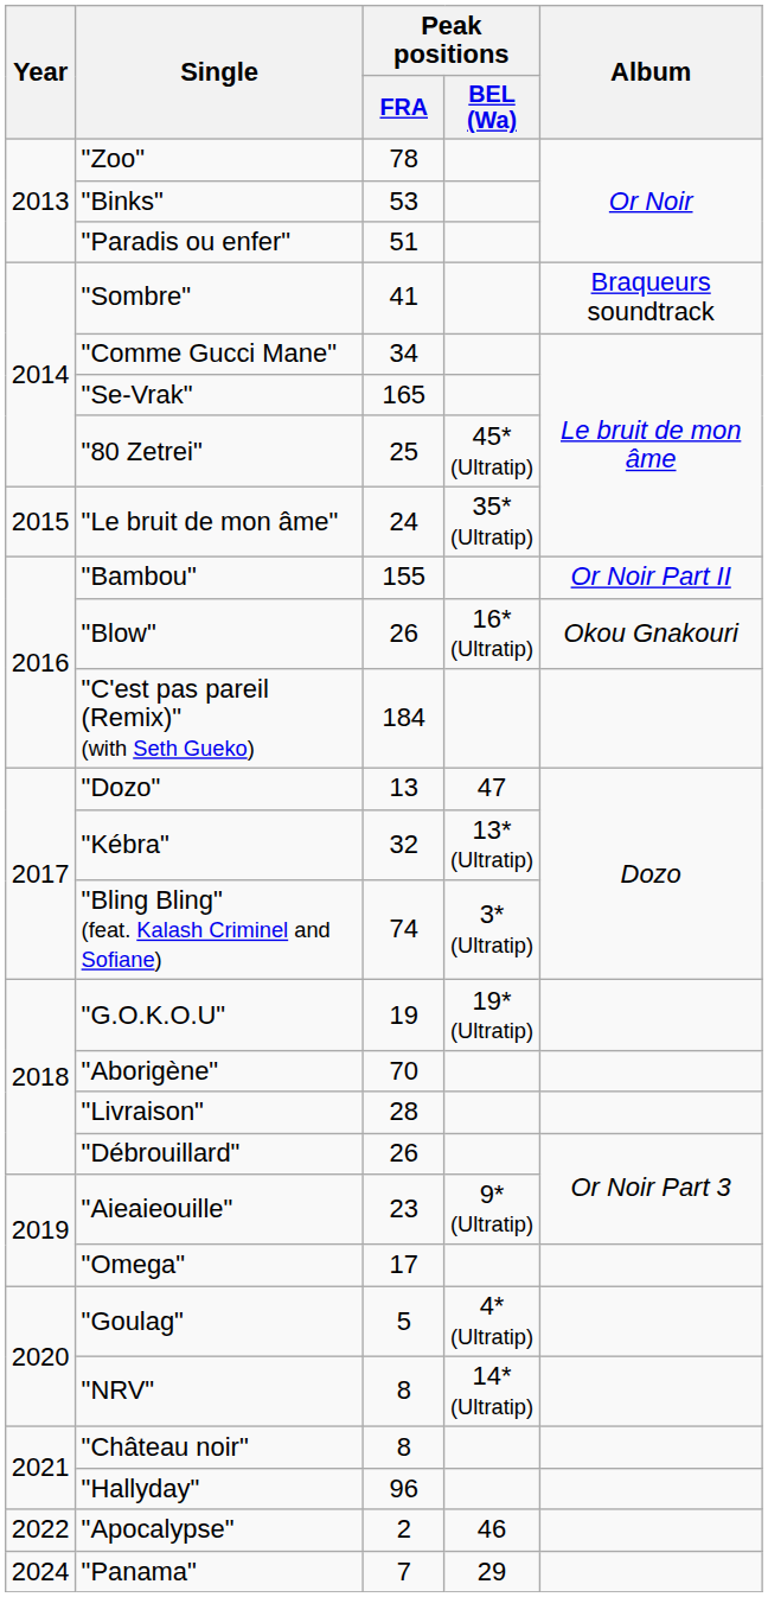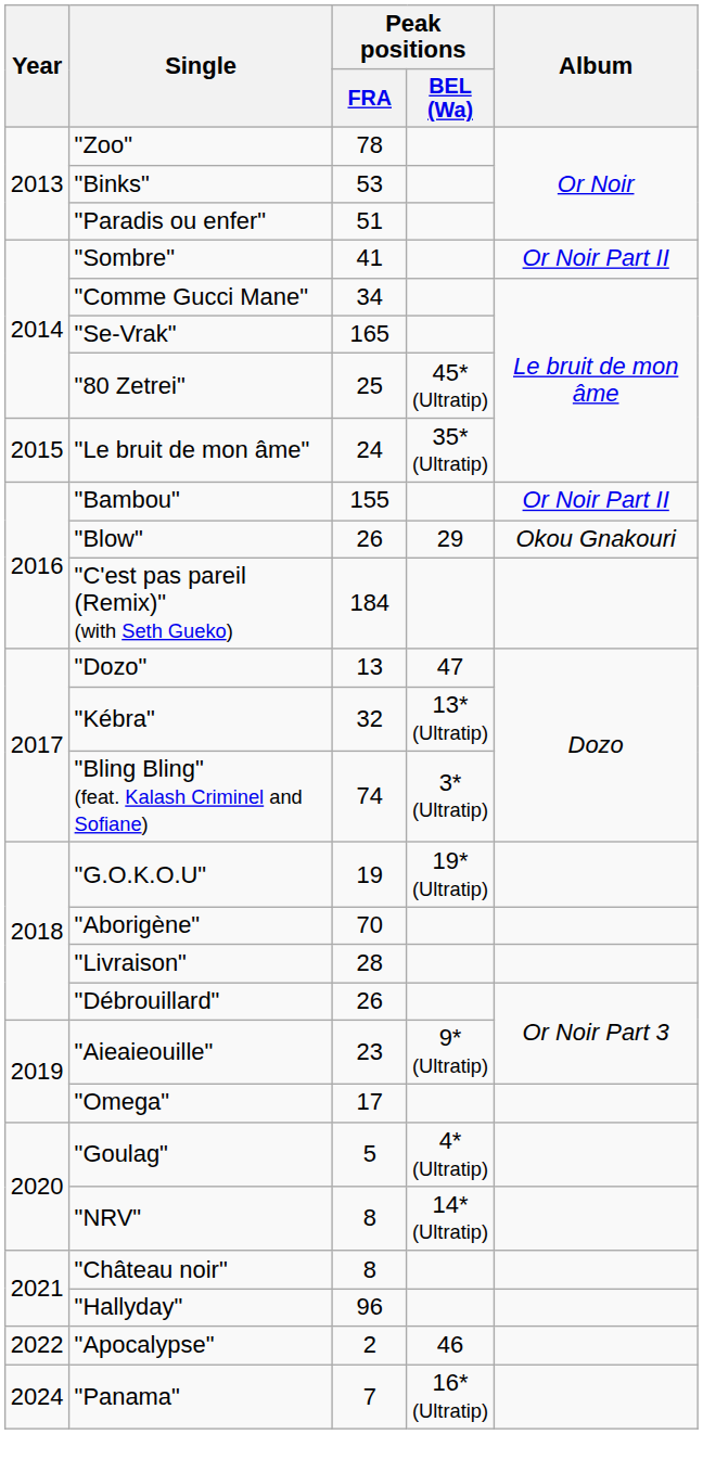"Sombre" | Album: Braqueurs soundtrack -> Or Noir Part II
"Blow" | Peak positions / BEL (Wa): 16*(Ultratip) -> 29
"Panama" | Peak positions / BEL (Wa): 29 -> 16*(Ultratip)
